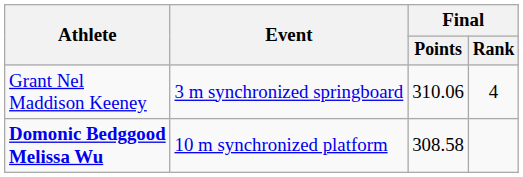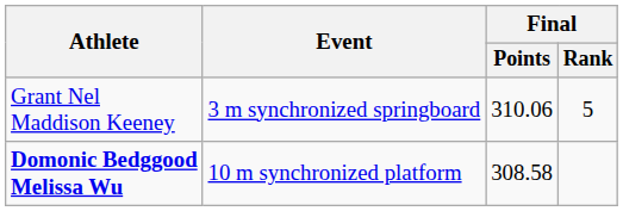Grant Nel Maddison Keeney | Final / Rank: 4 -> 5
